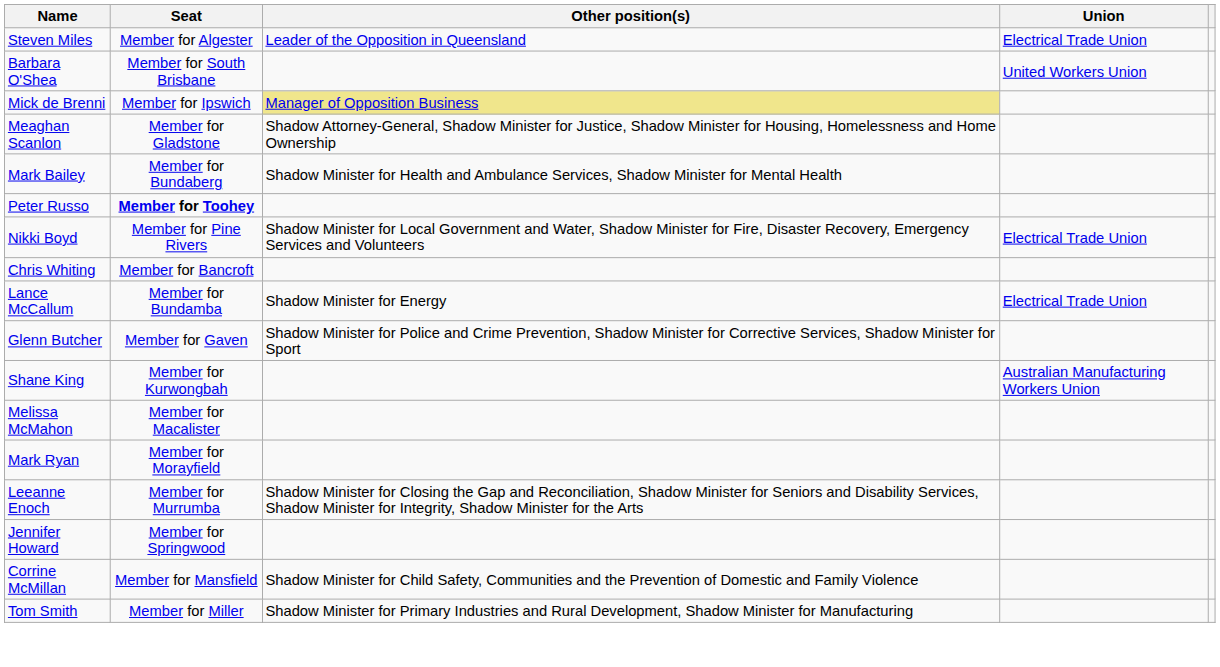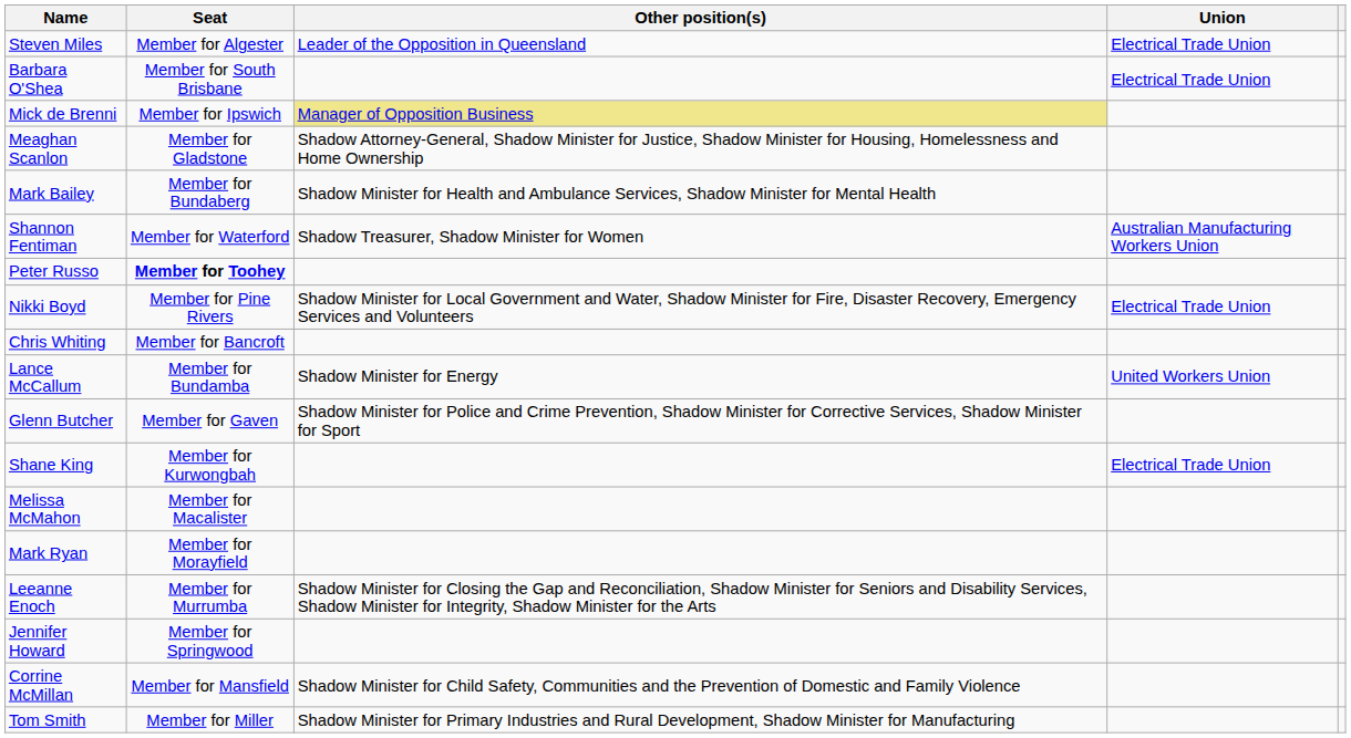Barbara O'Shea | Union: United Workers Union -> Electrical Trade Union
+ row: Shannon Fentiman | Member for Waterford | Shadow Treasurer, Shadow Minister for Women | Australian Manufacturing Workers Union
Lance McCallum | Union: Electrical Trade Union -> United Workers Union
Shane King | Union: Australian Manufacturing Workers Union -> Electrical Trade Union
